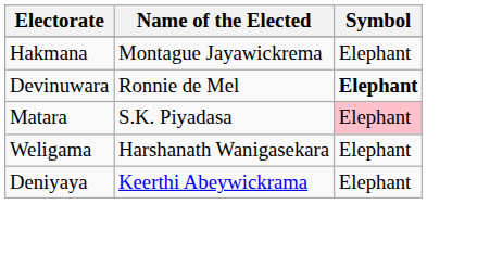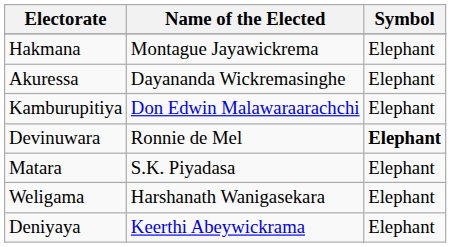+ row: Akuressa | Dayananda Wickremasinghe | Elephant
+ row: Kamburupitiya | Don Edwin Malawaraarachchi | Elephant
Matara | Symbol: pink background -> no background
